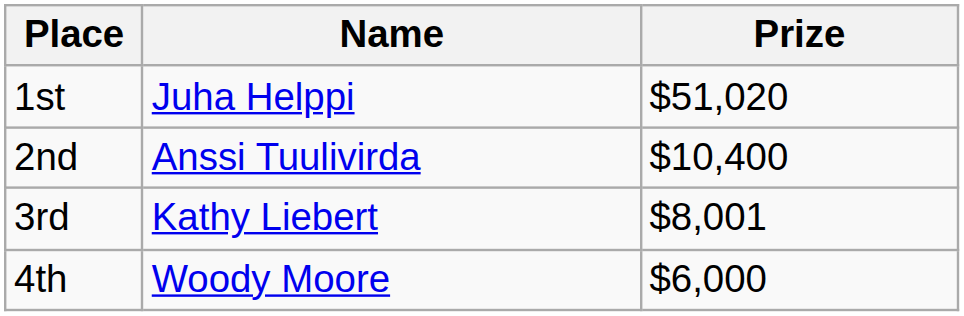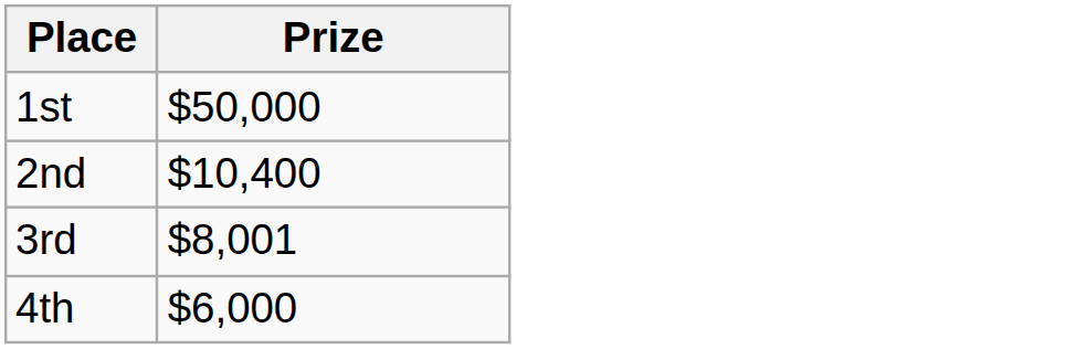- column: Name | Juha Helppi | Anssi Tuulivirda | Kathy Liebert | Woody Moore
1st | Prize: $51,020 -> $50,000
